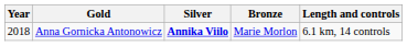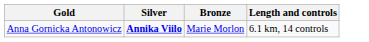- column: Year | 2018
